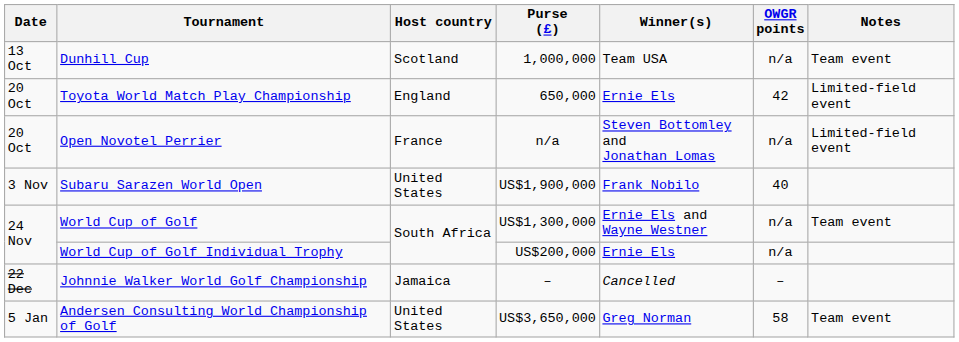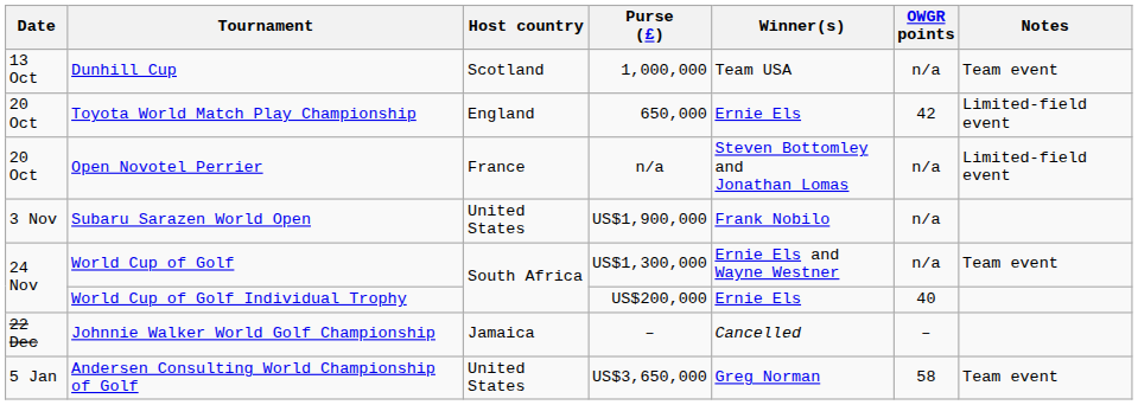Subaru Sarazen World Open | OWGR points: 40 -> n/a
World Cup of Golf Individual Trophy | OWGR points: n/a -> 40
